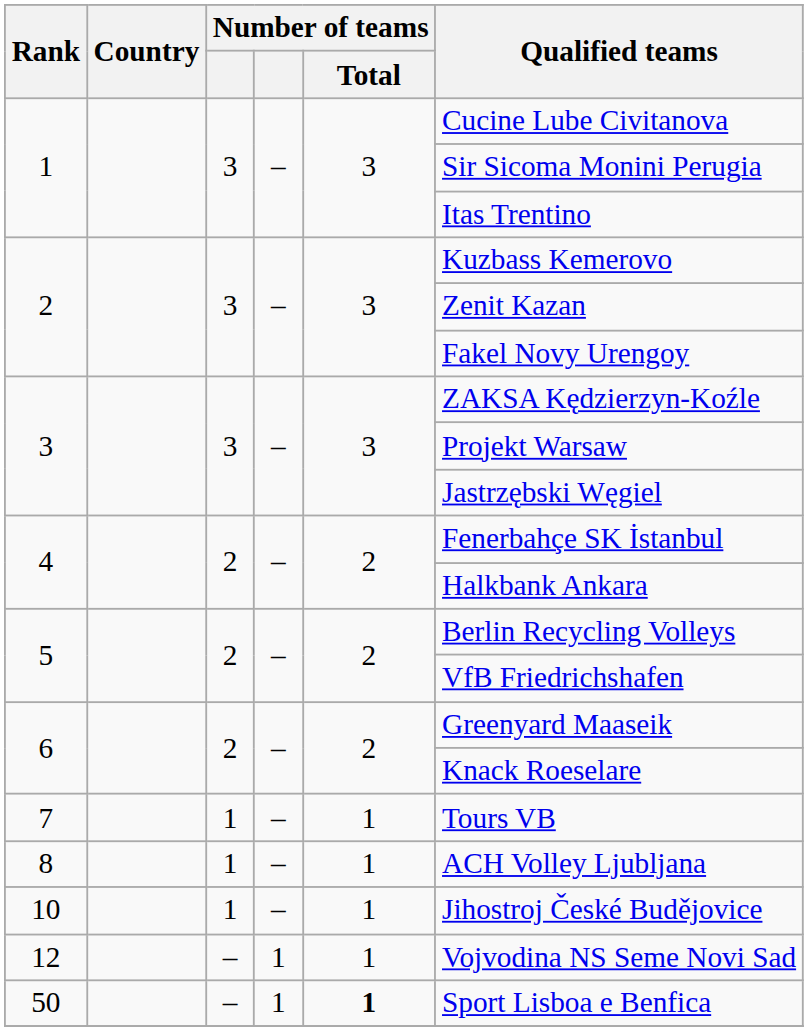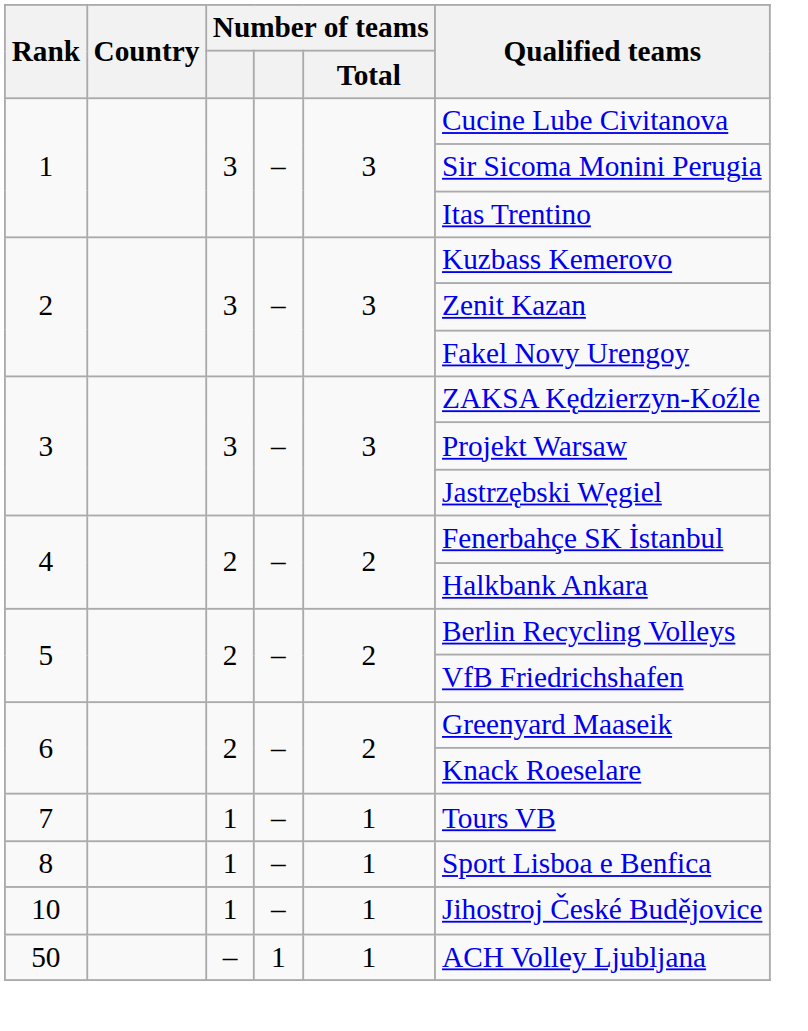8 | Qualified teams: ACH Volley Ljubljana -> Sport Lisboa e Benfica
- row: 12 | – | 1 | 1 | Vojvodina NS Seme Novi Sad
50 | Number of teams / Total: bold -> normal
50 | Qualified teams: Sport Lisboa e Benfica -> ACH Volley Ljubljana
